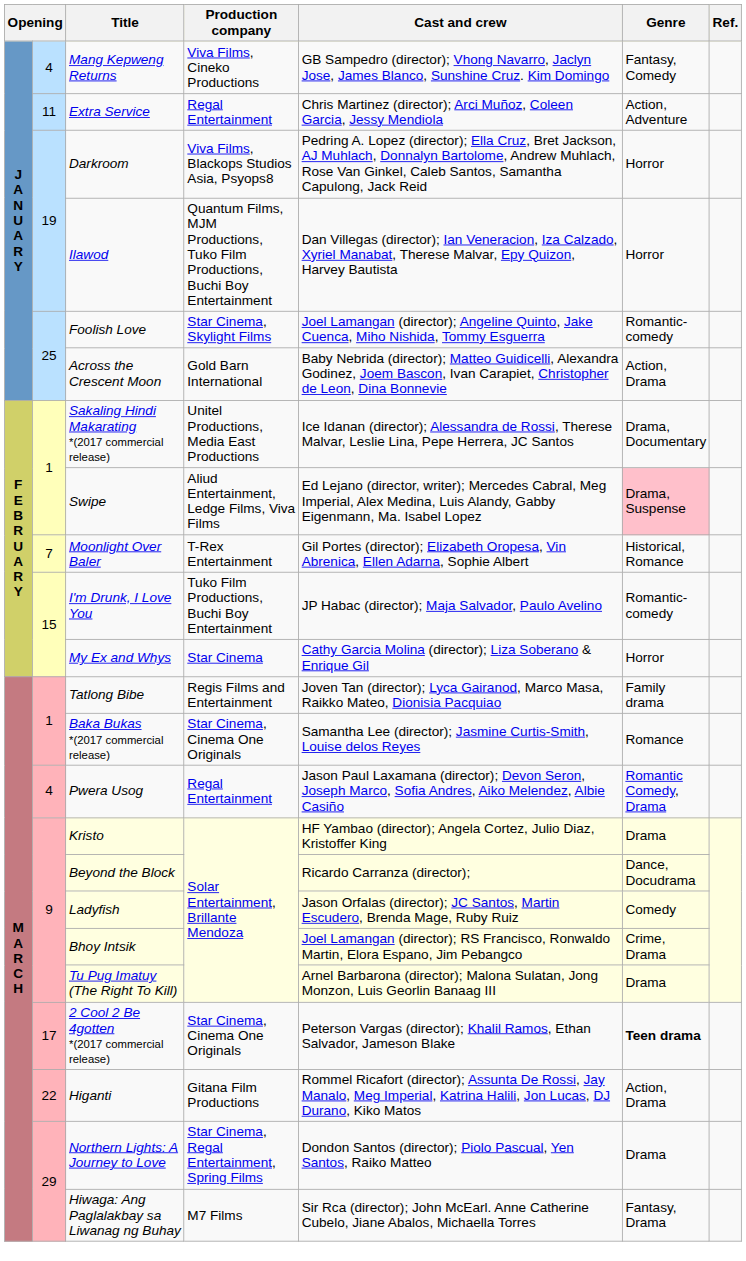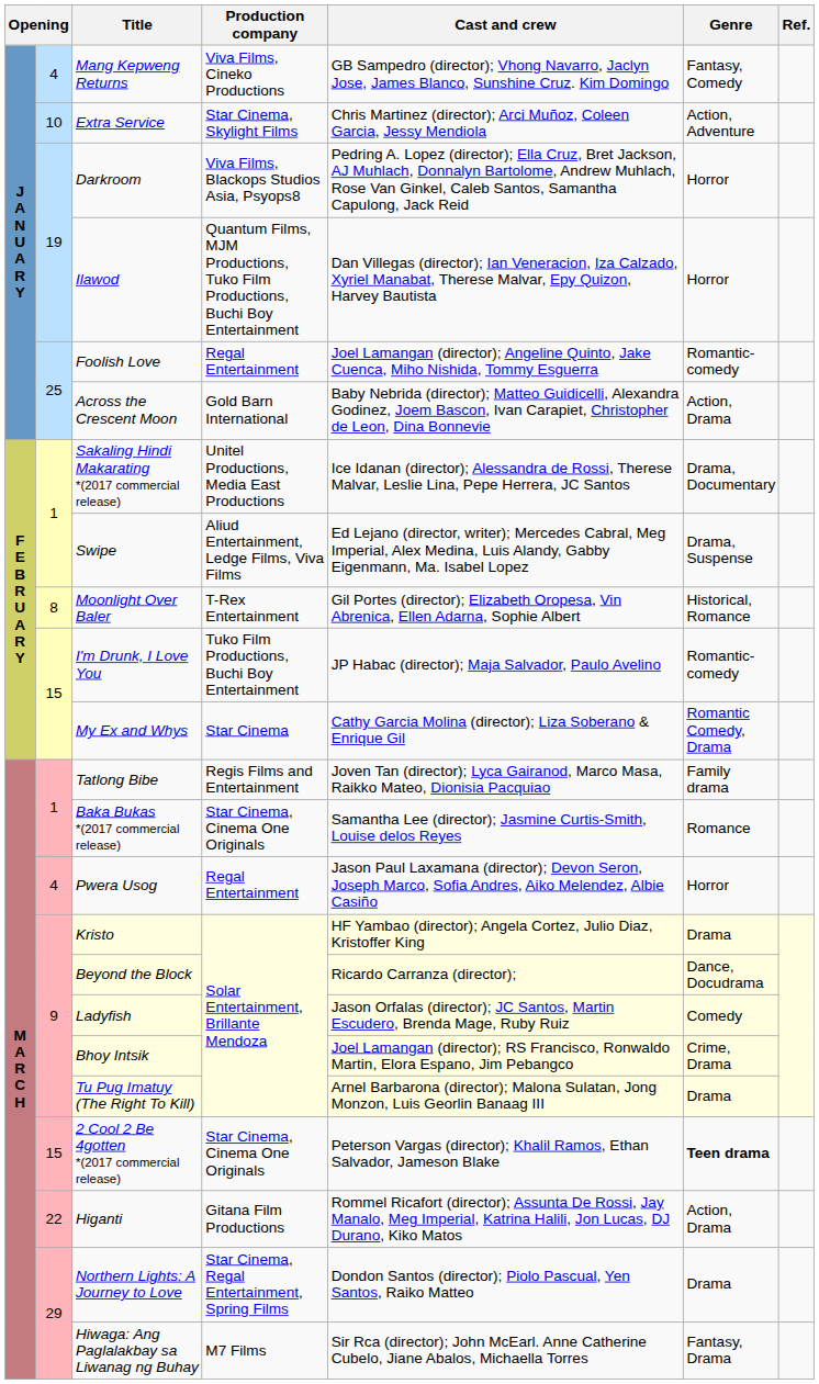Extra Service | column 2: 11 -> 10
Extra Service | Production company: Regal Entertainment -> Star Cinema, Skylight Films
Foolish Love | Production company: Star Cinema, Skylight Films -> Regal Entertainment
Swipe | Genre: pink background -> no background
Moonlight Over Baler | column 2: 7 -> 8
My Ex and Whys | Genre: Horror -> Romantic Comedy, Drama
Pwera Usog | Genre: Romantic Comedy, Drama -> Horror
2 Cool 2 Be 4gotten *(2017 commercial release) | column 2: 17 -> 15
